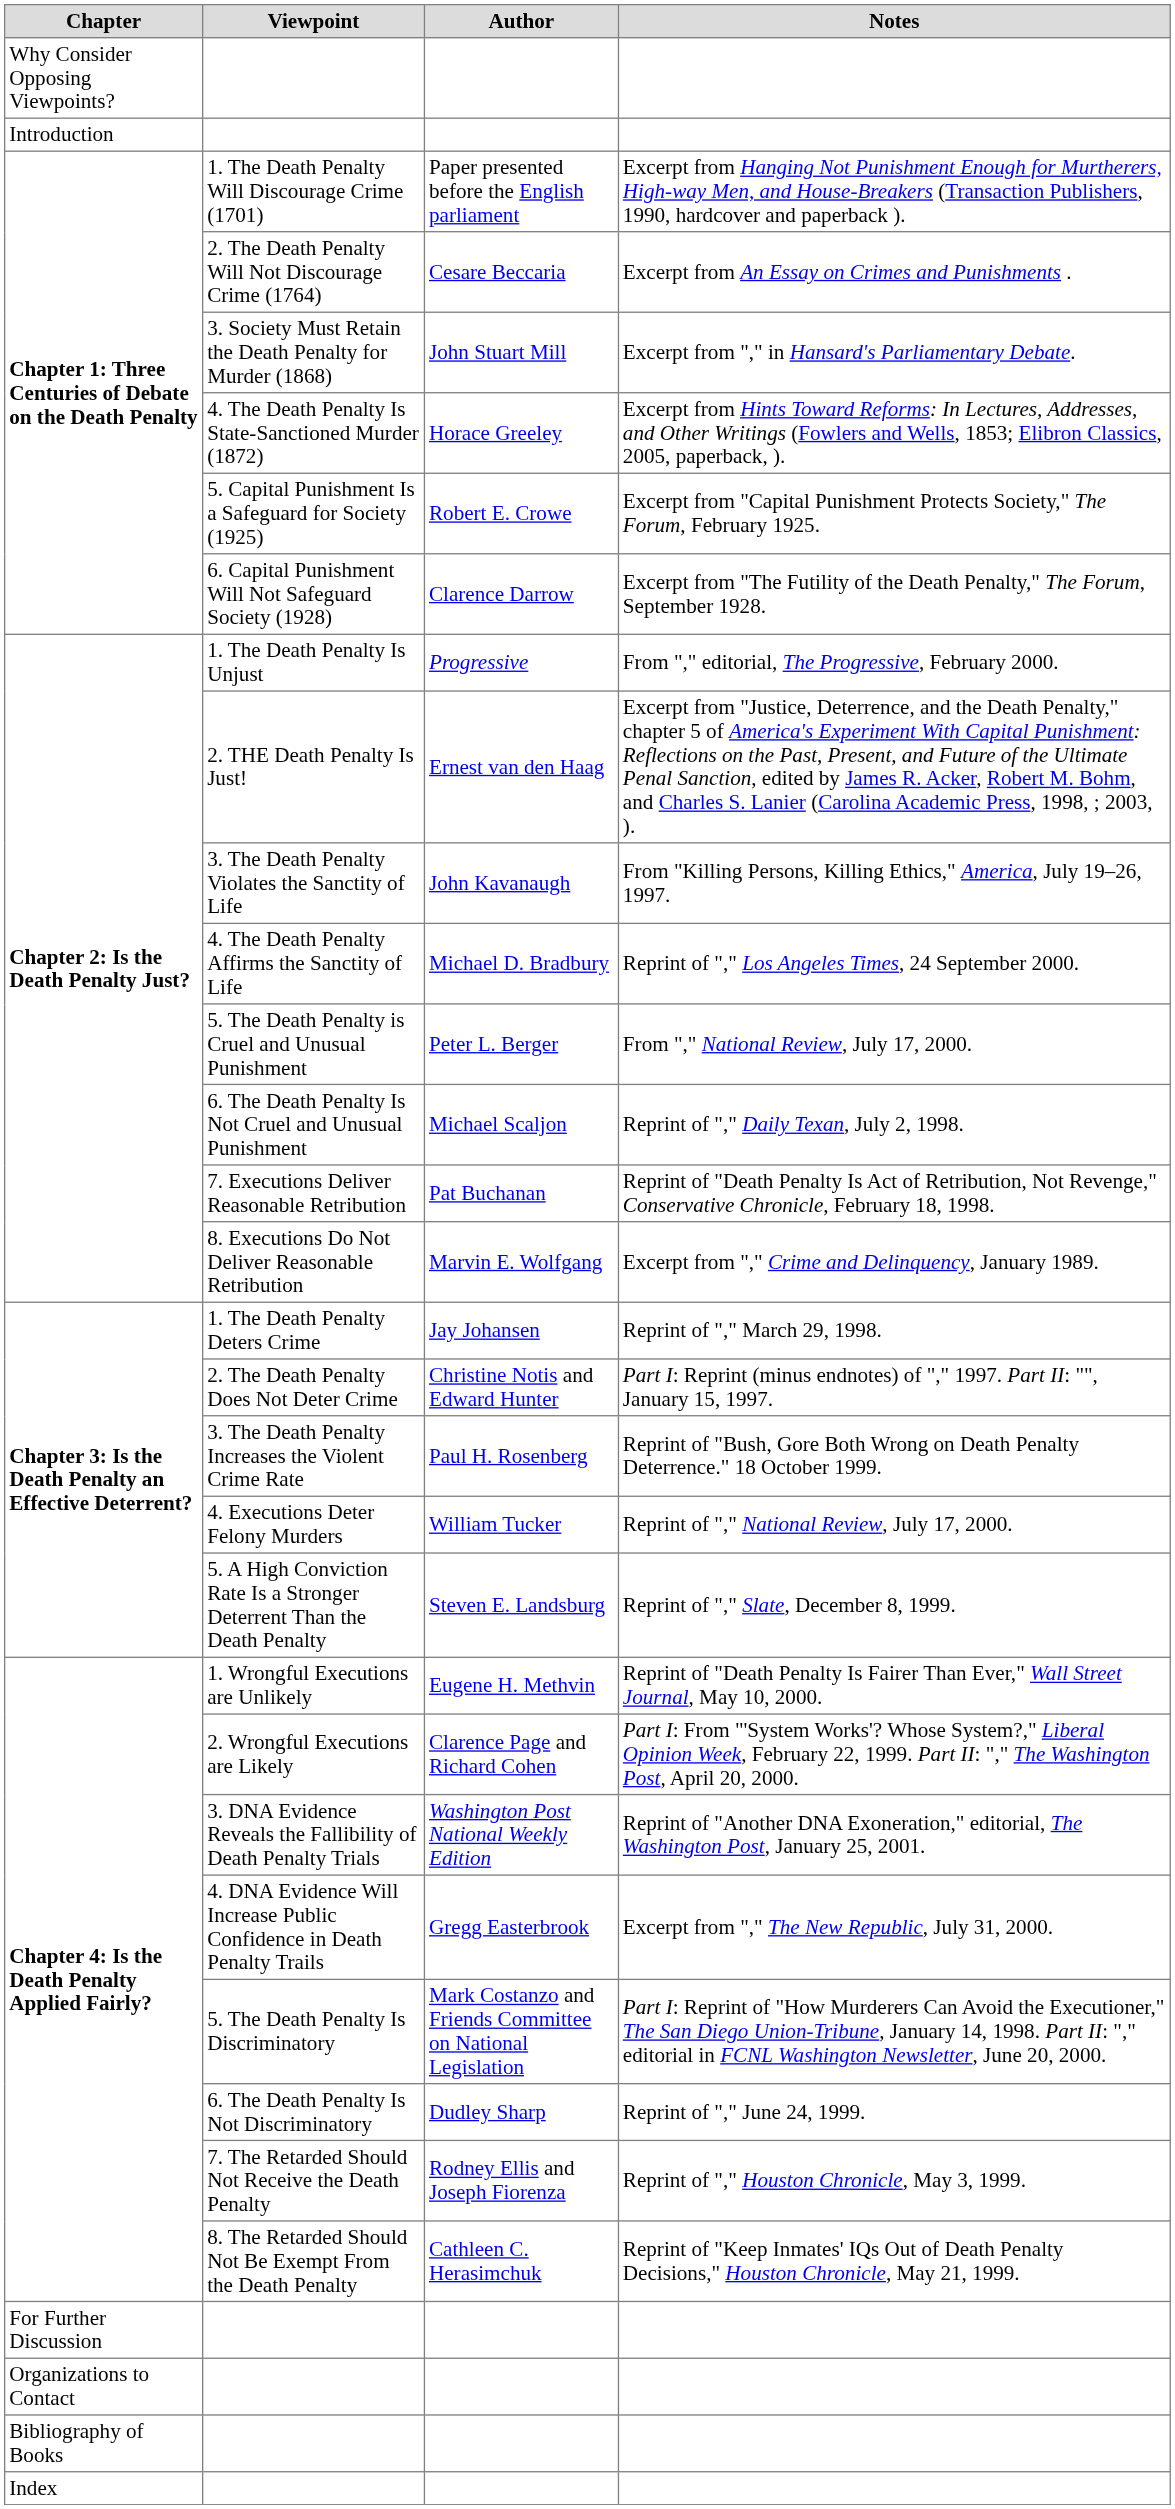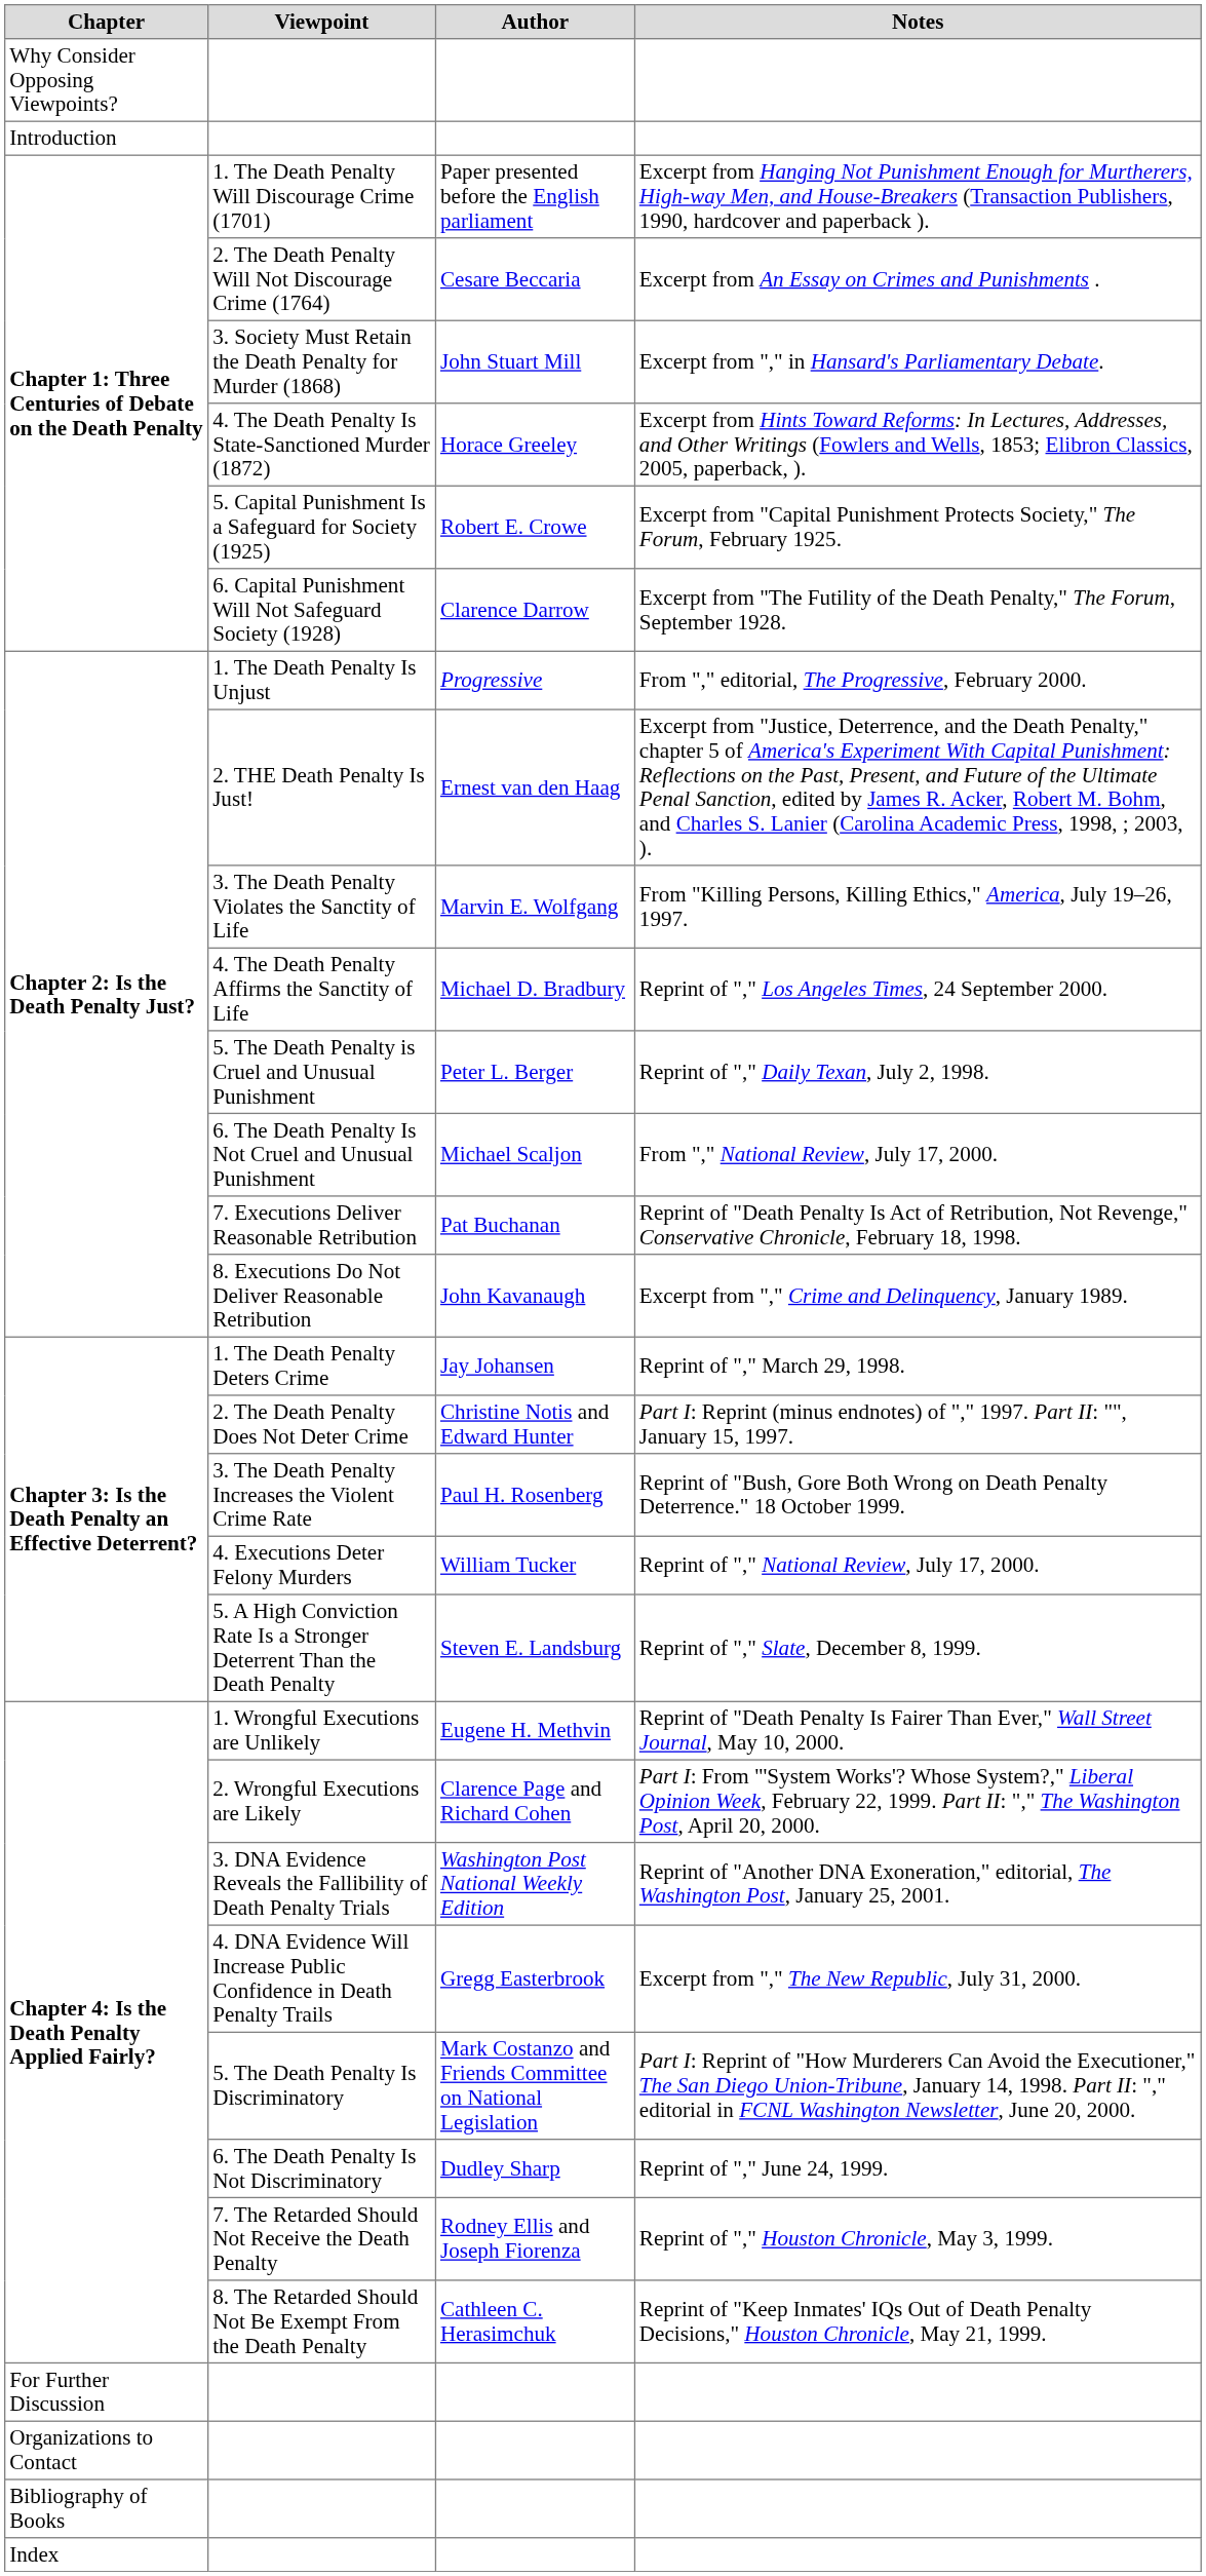3. The Death Penalty Violates the Sanctity of Life | Author: John Kavanaugh -> Marvin E. Wolfgang
5. The Death Penalty is Cruel and Unusual Punishment | Notes: From "," National Review, July 17, 2000. -> Reprint of "," Daily Texan, July 2, 1998.
6. The Death Penalty Is Not Cruel and Unusual Punishment | Notes: Reprint of "," Daily Texan, July 2, 1998. -> From "," National Review, July 17, 2000.
8. Executions Do Not Deliver Reasonable Retribution | Author: Marvin E. Wolfgang -> John Kavanaugh
